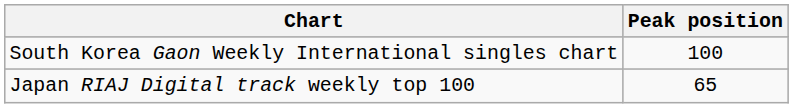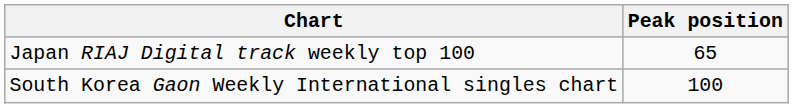rows swapped: Japan RIAJ Digital track weekly top 100 <-> South Korea Gaon Weekly International singles chart
